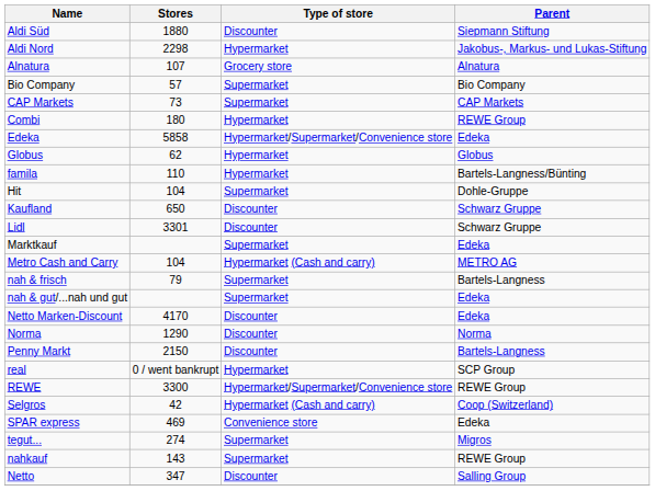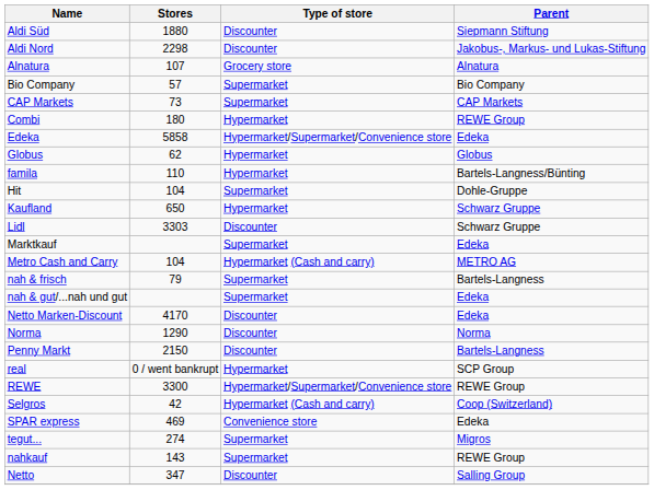Aldi Nord | Type of store: Hypermarket -> Discounter
Kaufland | Type of store: Discounter -> Hypermarket
Lidl | Stores: 3301 -> 3303
